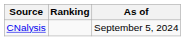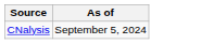- column: Ranking
